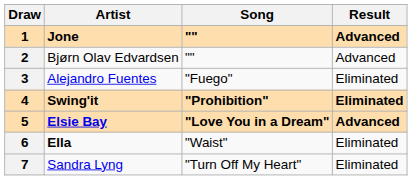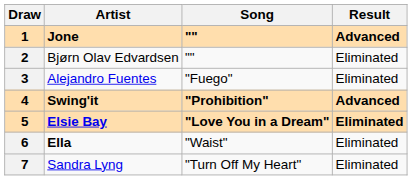2 | Result: Advanced -> Eliminated
4 | Result: Eliminated -> Advanced
5 | Result: Advanced -> Eliminated
